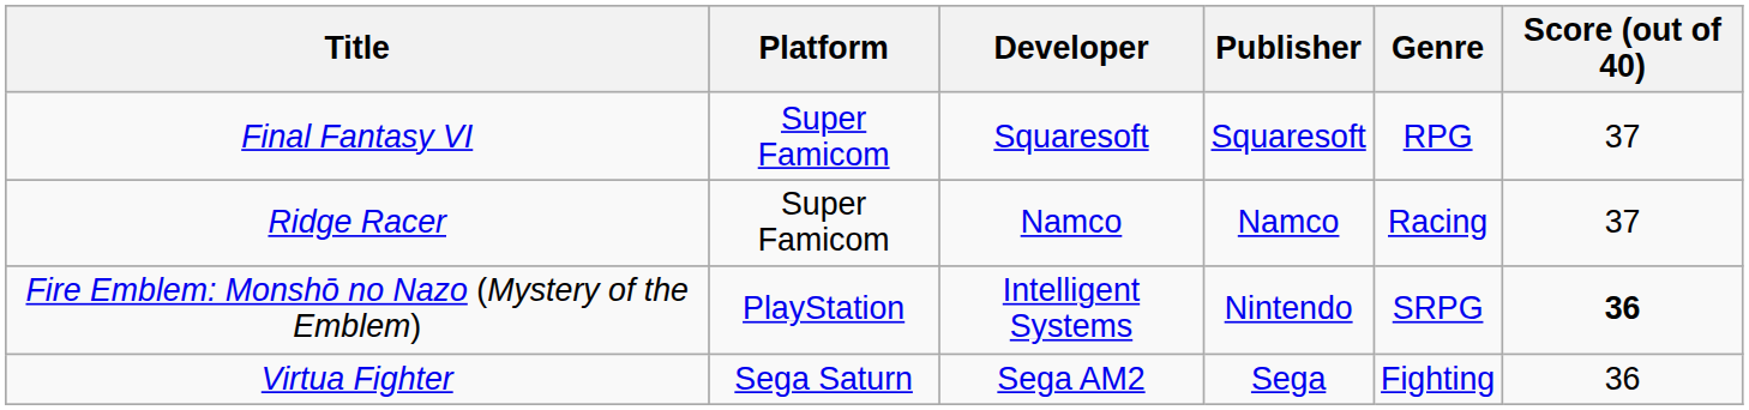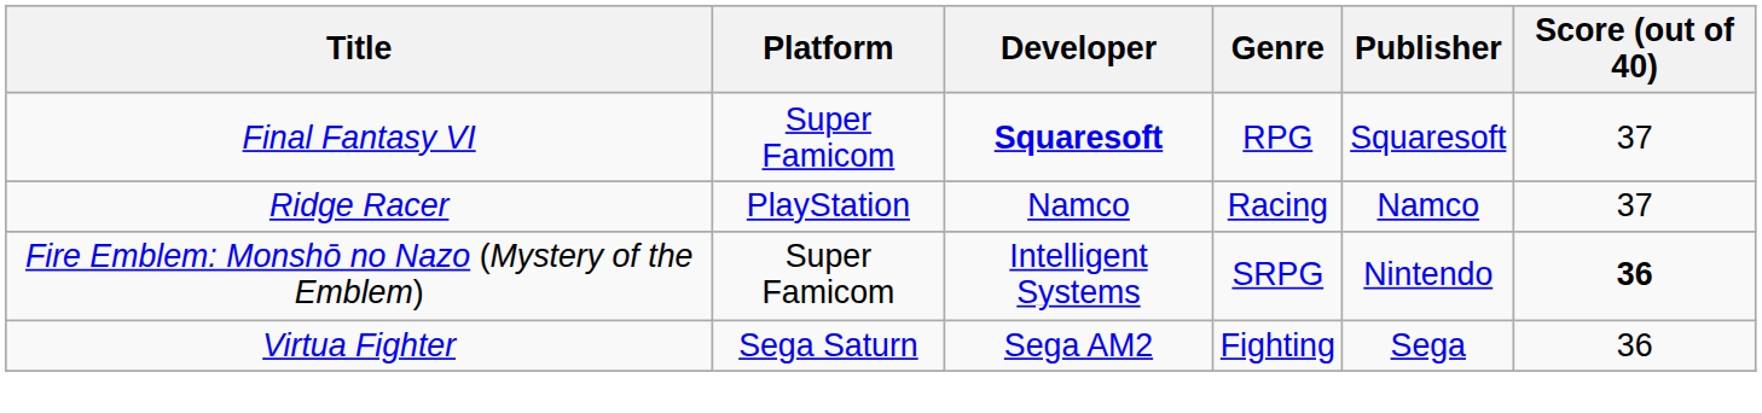columns swapped: Publisher <-> Genre
Final Fantasy VI | Developer: normal -> bold
Ridge Racer | Platform: Super Famicom -> PlayStation
Fire Emblem: Monshō no Nazo (Mystery of the Emblem) | Platform: PlayStation -> Super Famicom
